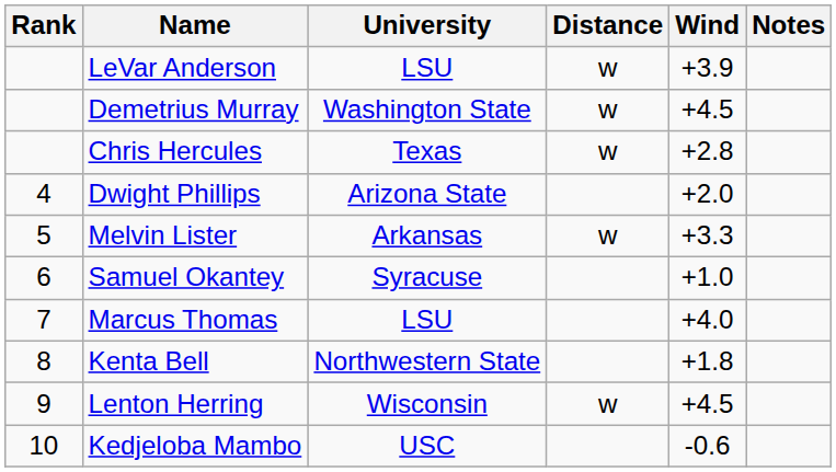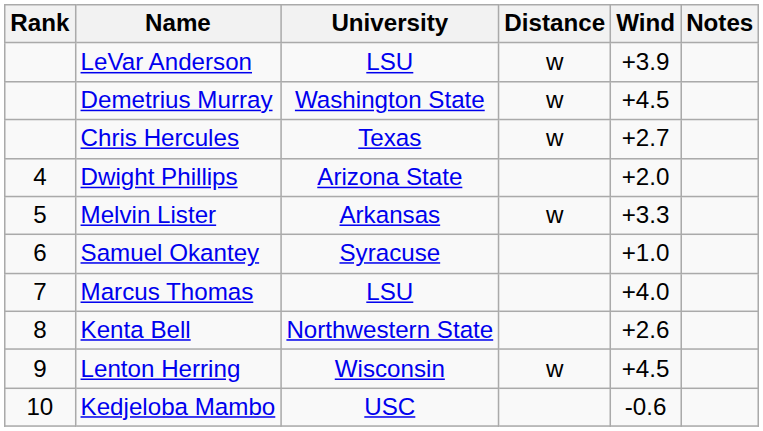Chris Hercules | Wind: +2.8 -> +2.7
Kenta Bell | Wind: +1.8 -> +2.6
